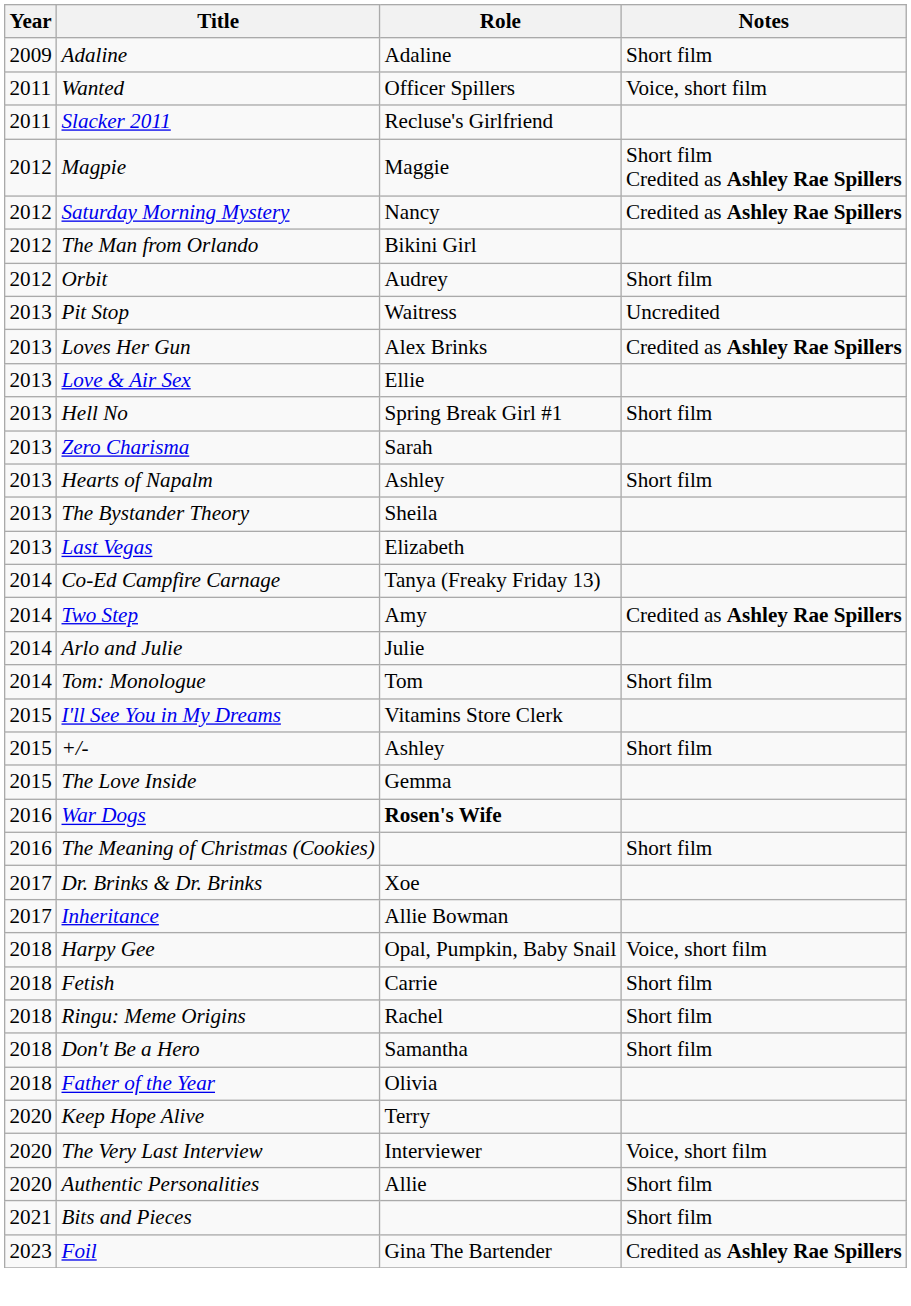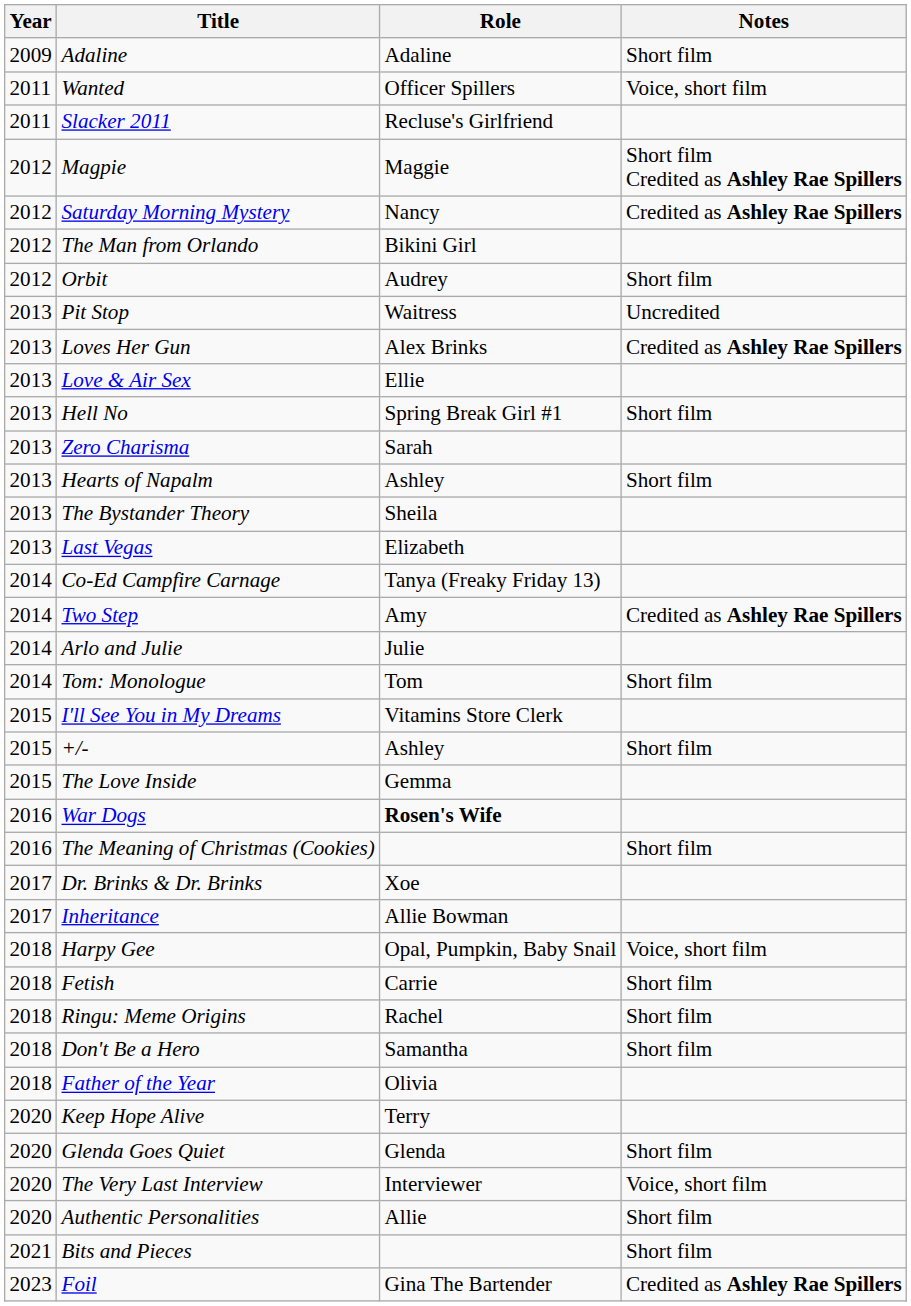+ row: 2020 | Glenda Goes Quiet | Glenda | Short film
